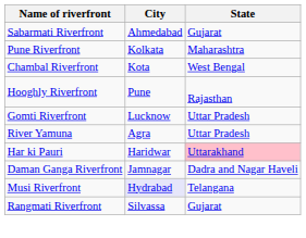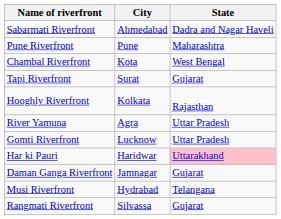Sabarmati Riverfront | State: Gujarat -> Dadra and Nagar Haveli
Pune Riverfront | City: Kolkata -> Pune
+ row: Tapi Riverfront | Surat | Gujarat
Hooghly Riverfront | City: Pune -> Kolkata
rows swapped: Gomti Riverfront <-> River Yamuna
Daman Ganga Riverfront | State: Dadra and Nagar Haveli -> Gujarat
Musi Riverfront | City: lavender background -> no background
